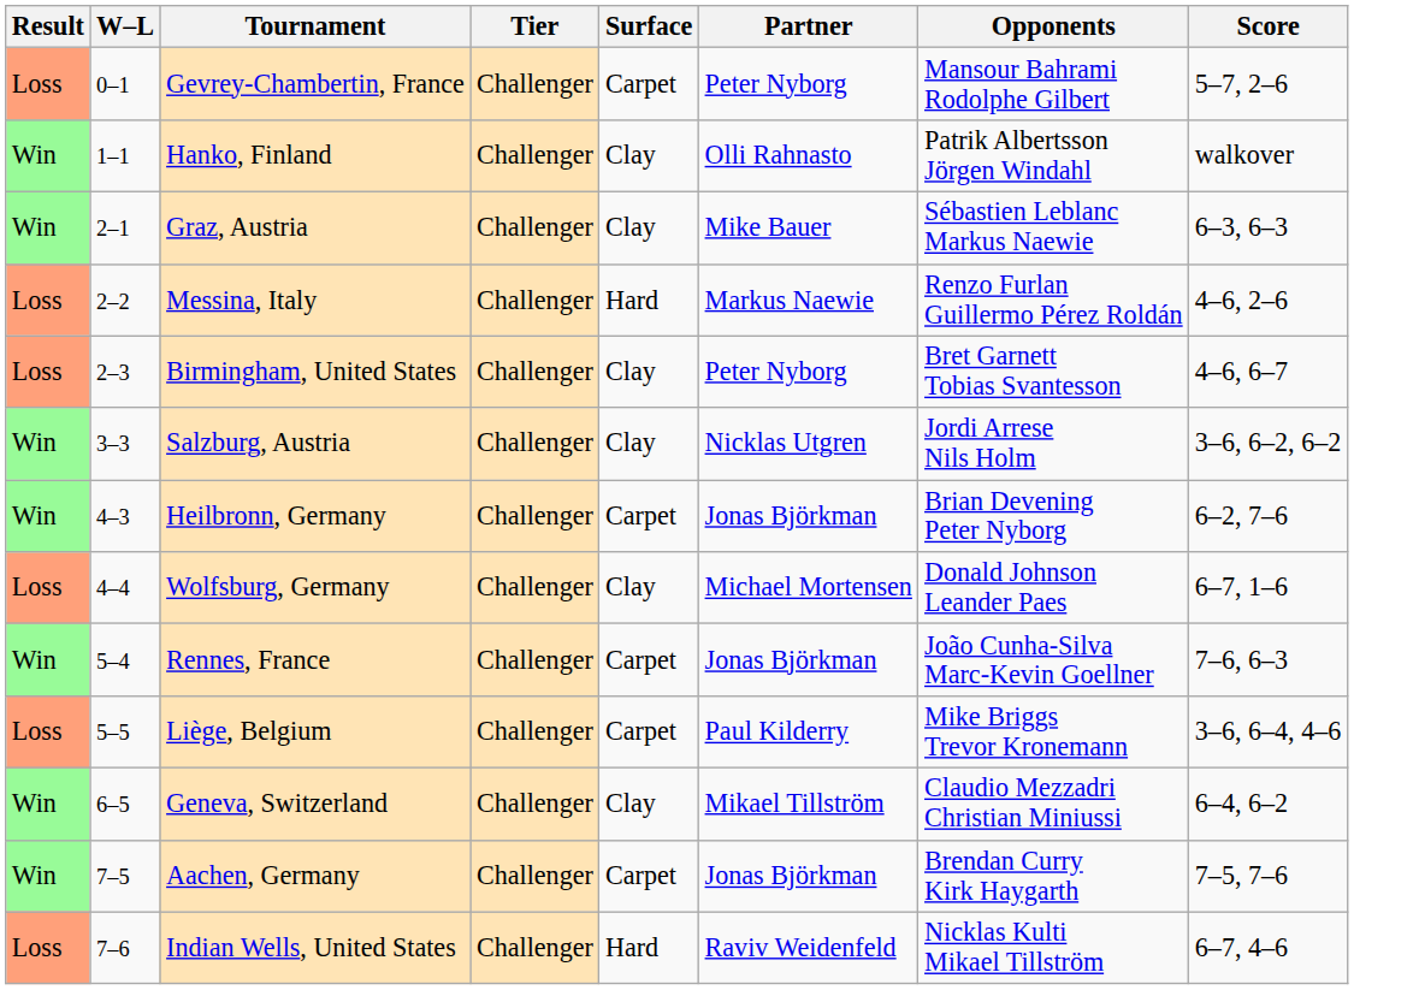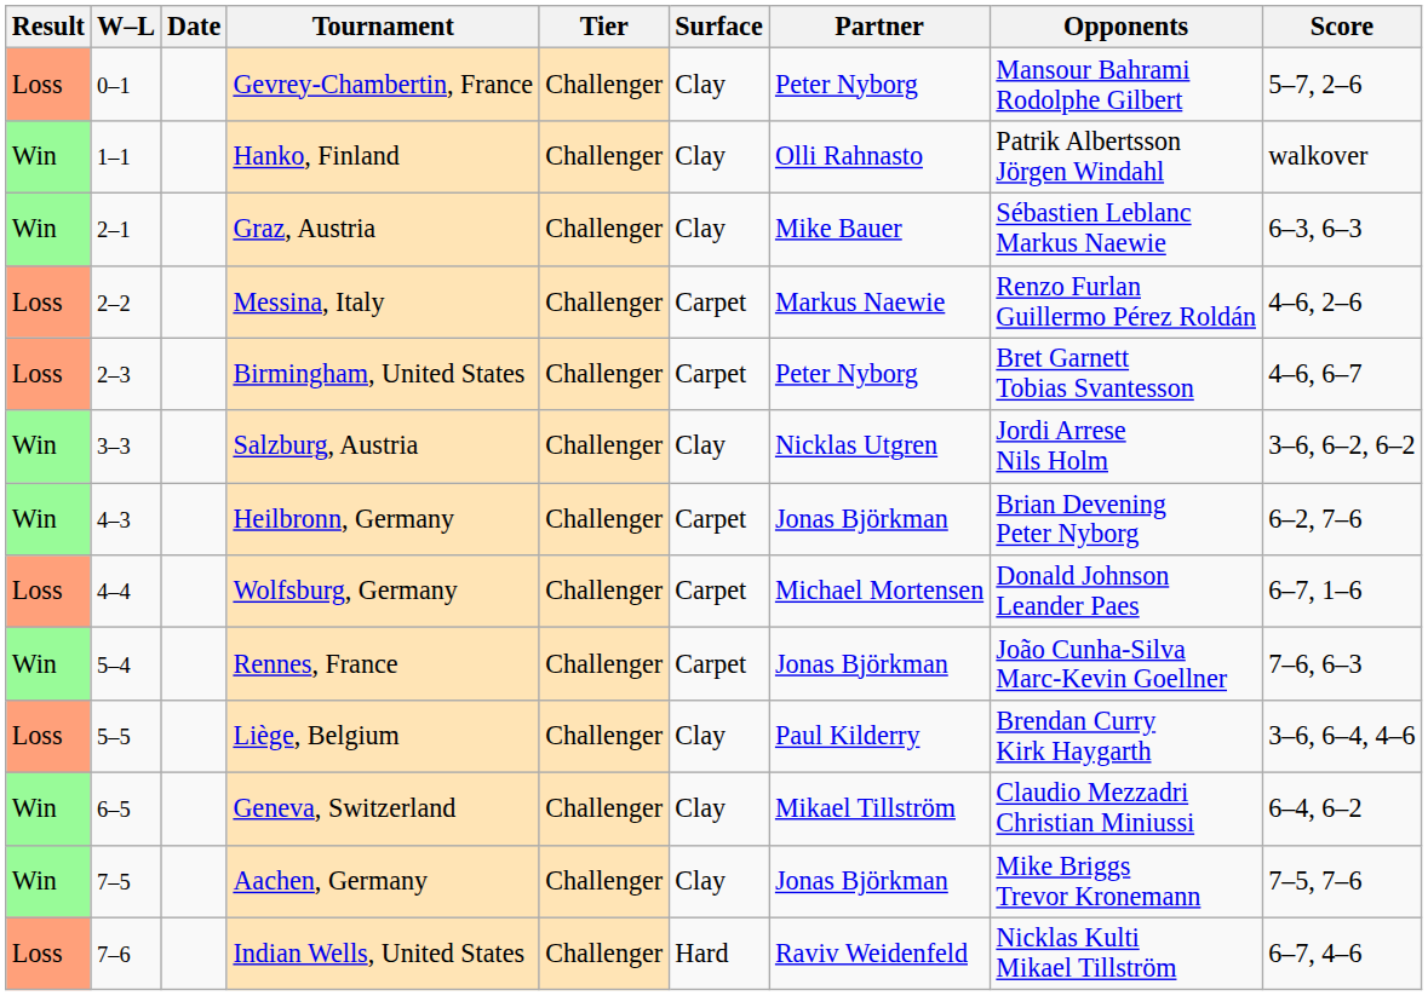+ column: Date
Gevrey-Chambertin, France | Surface: Carpet -> Clay
Messina, Italy | Surface: Hard -> Carpet
Birmingham, United States | Surface: Clay -> Carpet
Wolfsburg, Germany | Surface: Clay -> Carpet
Liège, Belgium | Surface: Carpet -> Clay
Liège, Belgium | Opponents: Mike Briggs Trevor Kronemann -> Brendan Curry Kirk Haygarth
Aachen, Germany | Surface: Carpet -> Clay
Aachen, Germany | Opponents: Brendan Curry Kirk Haygarth -> Mike Briggs Trevor Kronemann
